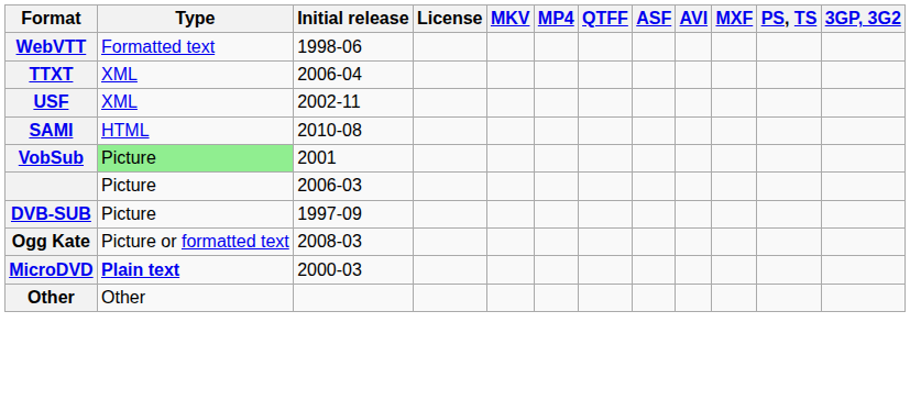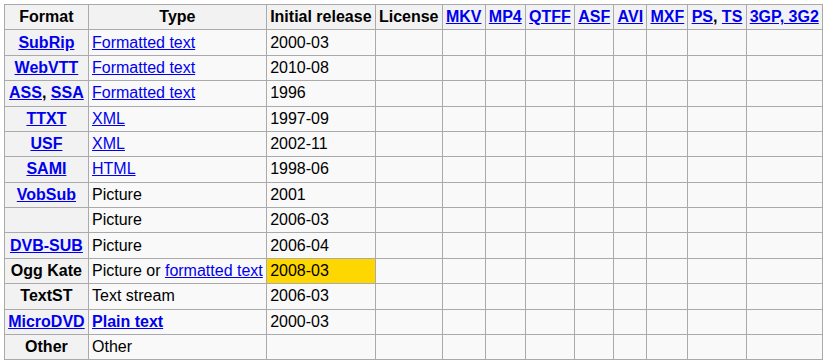+ row: SubRip | Formatted text | 2000-03
WebVTT | Initial release: 1998-06 -> 2010-08
+ row: ASS, SSA | Formatted text | 1996
TTXT | Initial release: 2006-04 -> 1997-09
SAMI | Initial release: 2010-08 -> 1998-06
VobSub | Type: lightgreen background -> no background
DVB-SUB | Initial release: 1997-09 -> 2006-04
Ogg Kate | Initial release: no background -> gold background
+ row: TextST | Text stream | 2006-03
